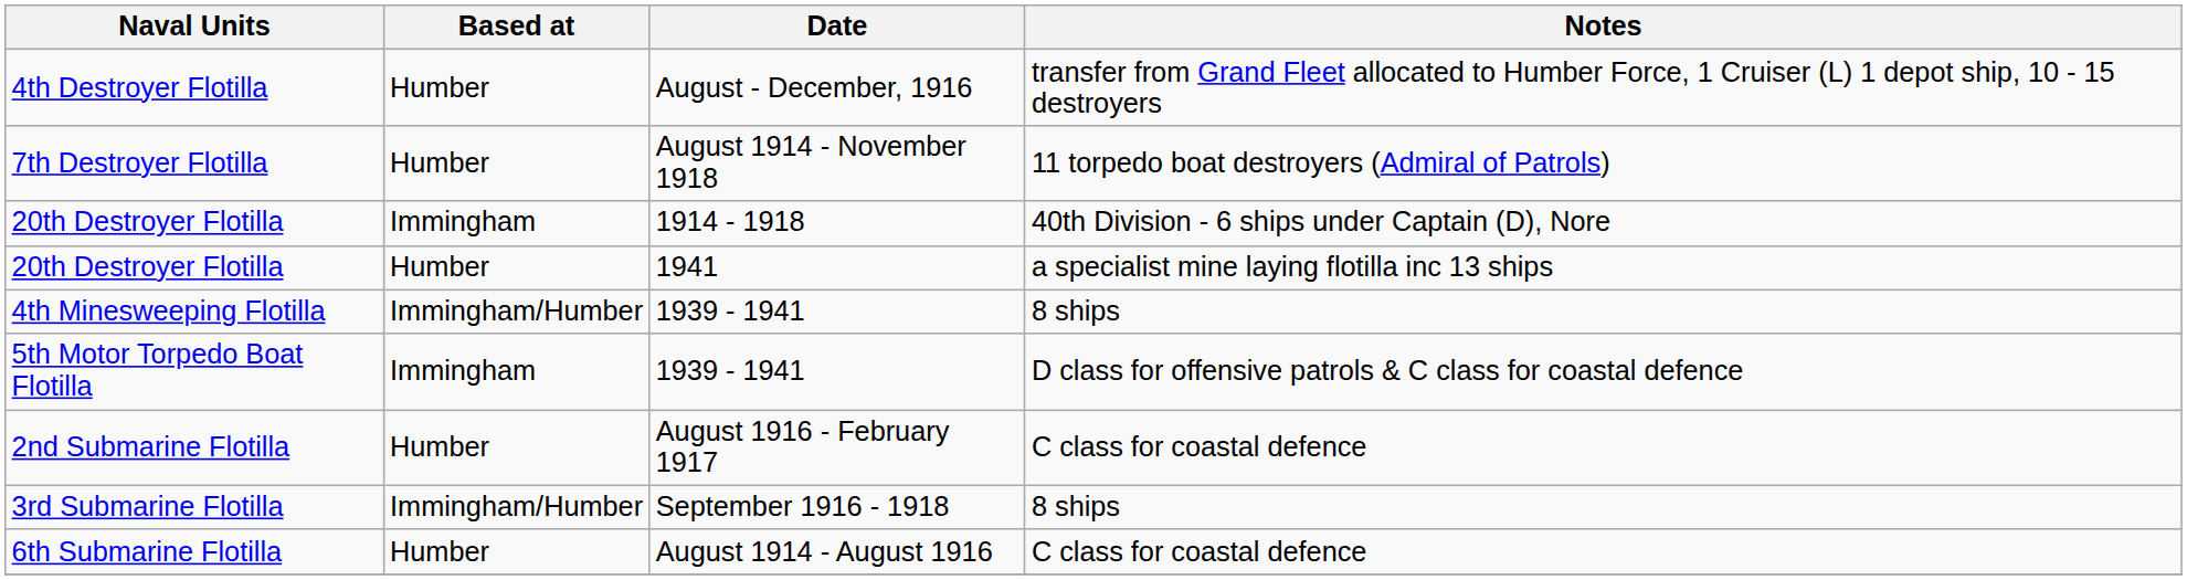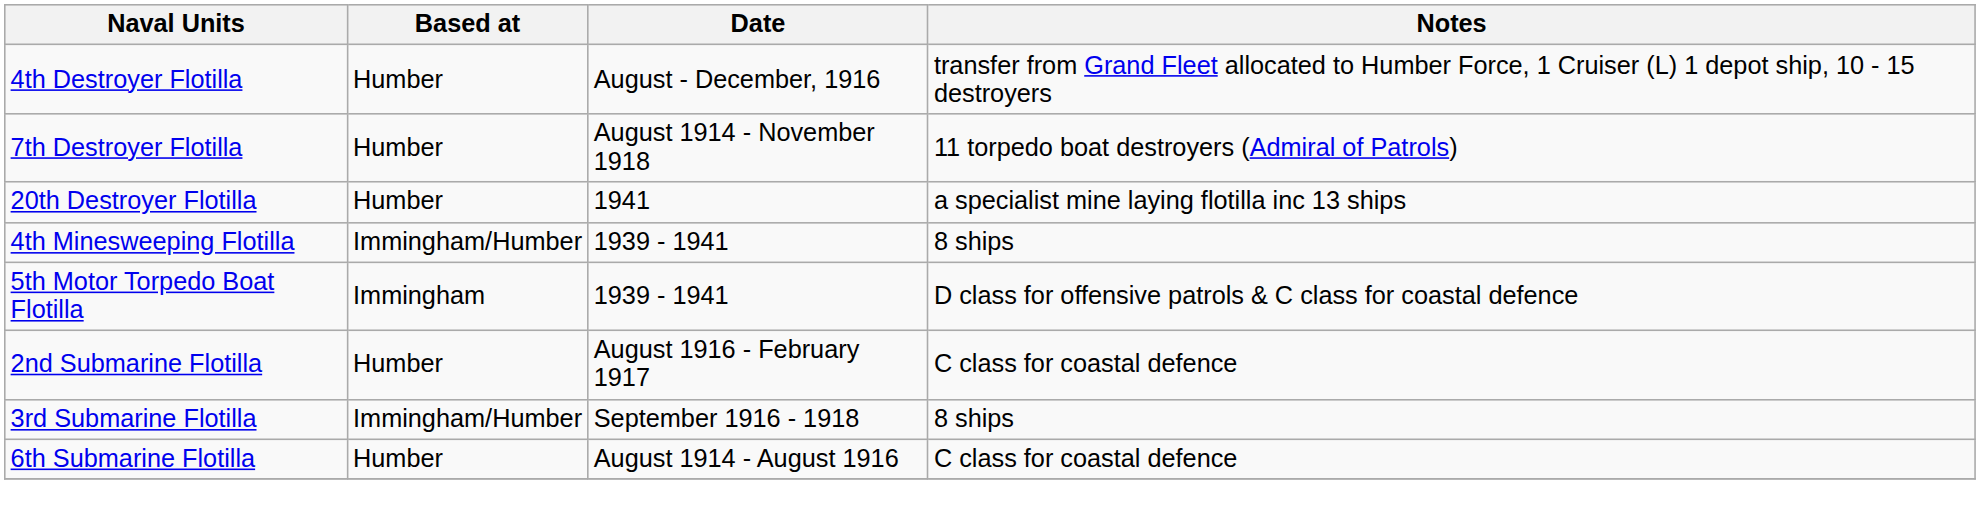- row: 20th Destroyer Flotilla | Immingham | 1914 - 1918 | 40th Division - 6 ships under Captain (D), Nore
